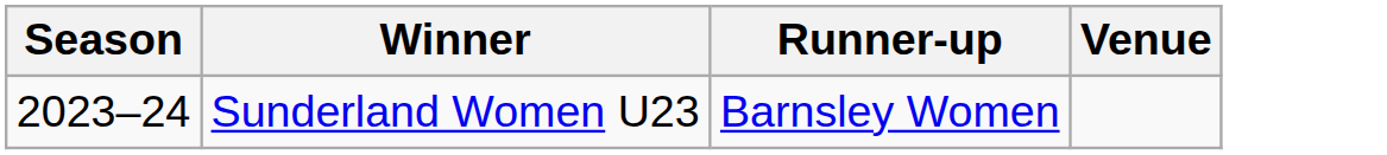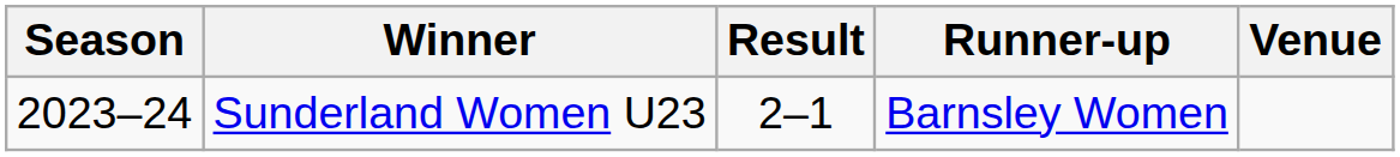+ column: Result | 2–1
